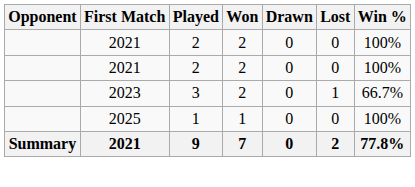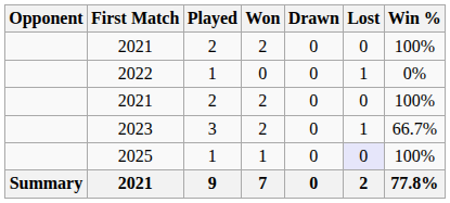+ row: 2022 | 1 | 0 | 0 | 1 | 0%
2025 | Lost: no background -> lavender background
